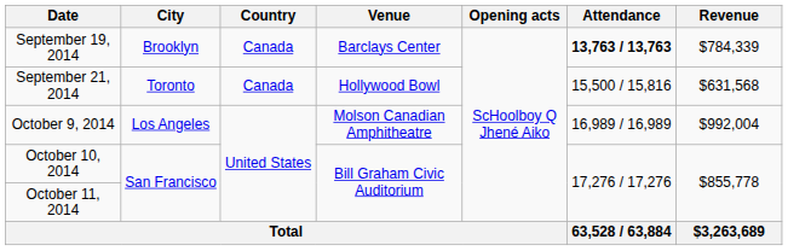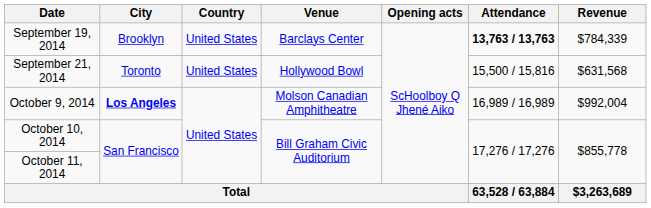September 19, 2014 | Country: Canada -> United States
September 21, 2014 | Country: Canada -> United States
October 9, 2014 | City: normal -> bold
